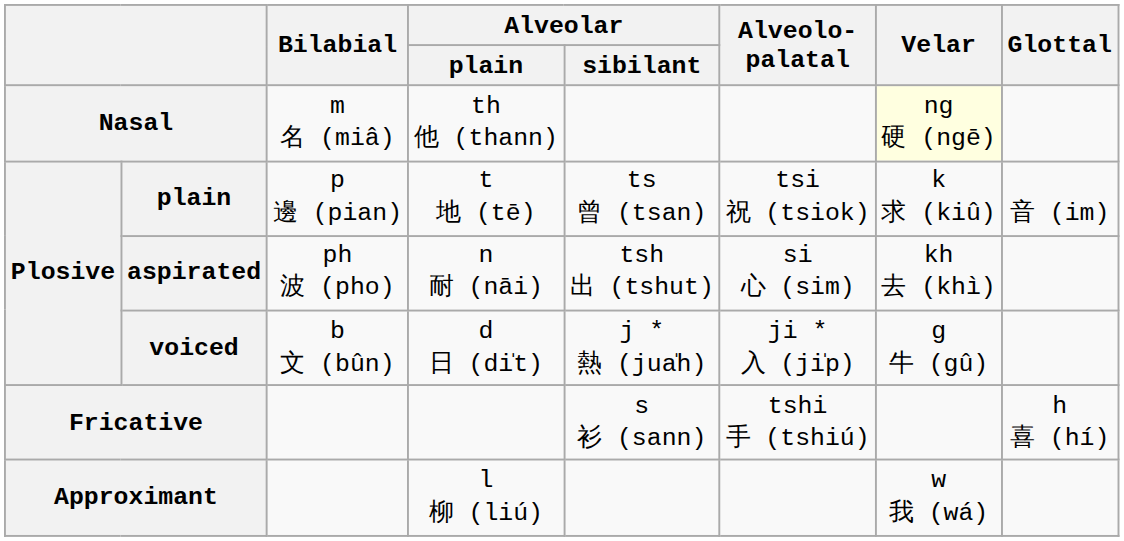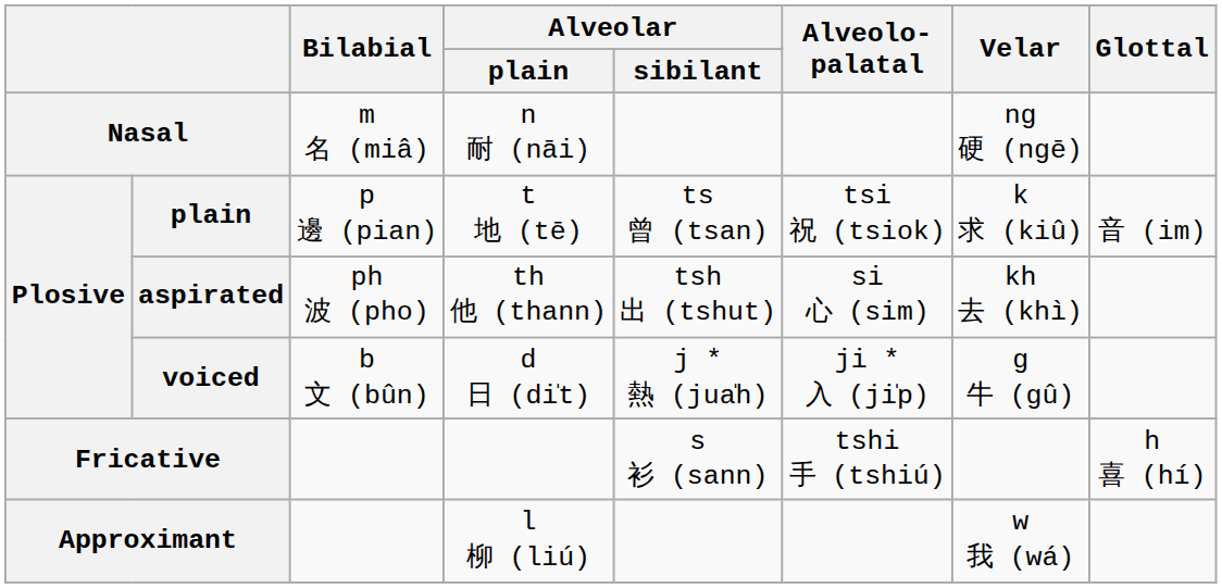Nasal | Alveolar / plain: th 他 (thann) -> n 耐 (nāi)
Nasal | Velar: lightyellow background -> no background
aspirated | Alveolar / plain: n 耐 (nāi) -> th 他 (thann)
